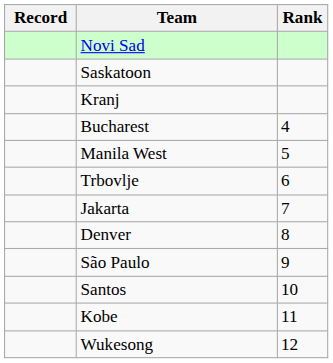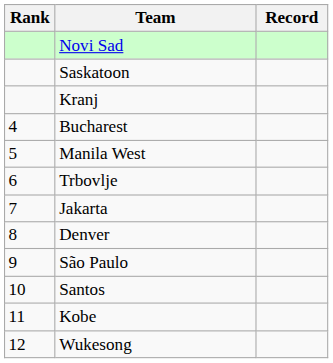columns swapped: Rank <-> Record
